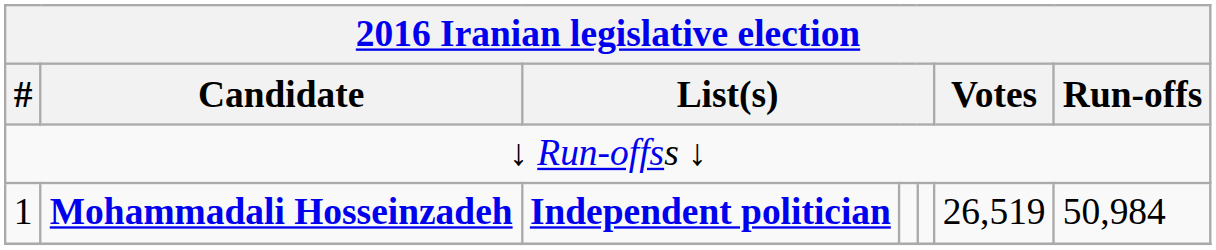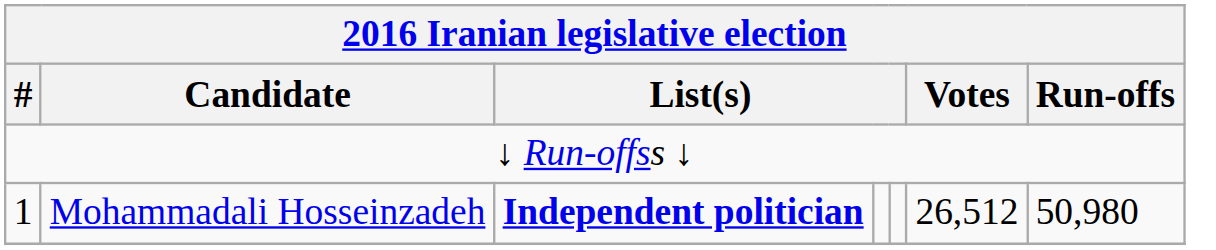1 | Candidate: bold -> normal
1 | Votes: 26,519 -> 26,512
1 | Run-offs: 50,984 -> 50,980
